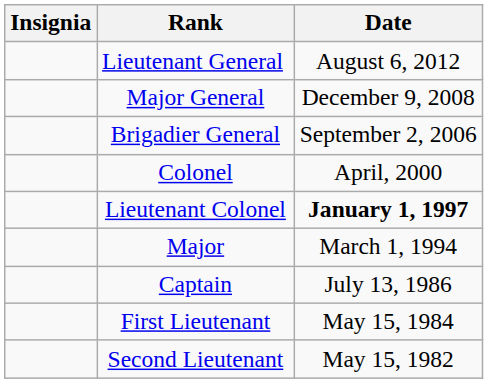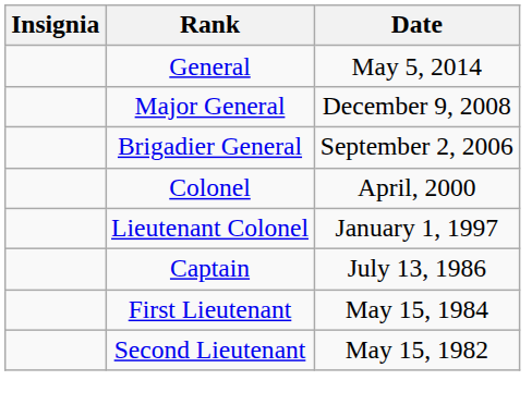+ row: General | May 5, 2014
- row: Lieutenant General | August 6, 2012
Lieutenant Colonel | Date: bold -> normal
- row: Major | March 1, 1994
